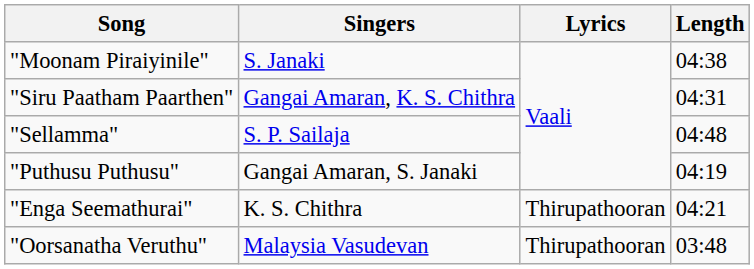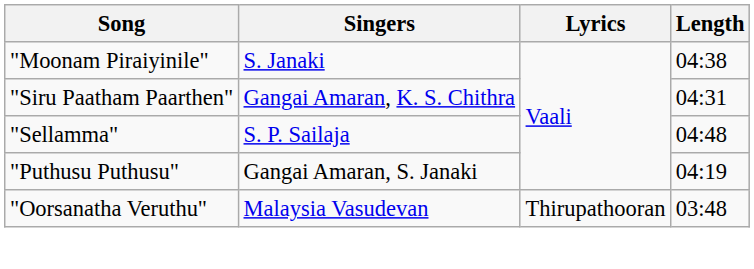- row: "Enga Seemathurai" | K. S. Chithra | Thirupathooran | 04:21
